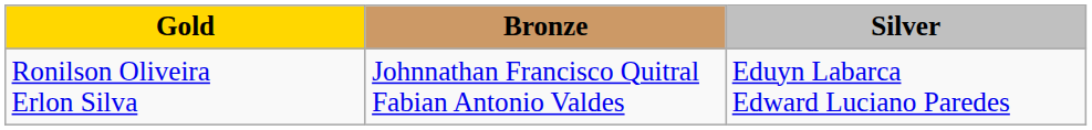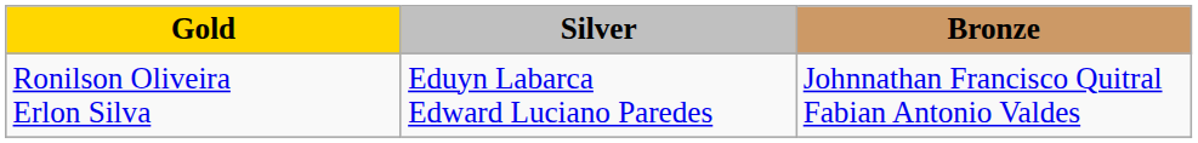columns swapped: Silver <-> Bronze
